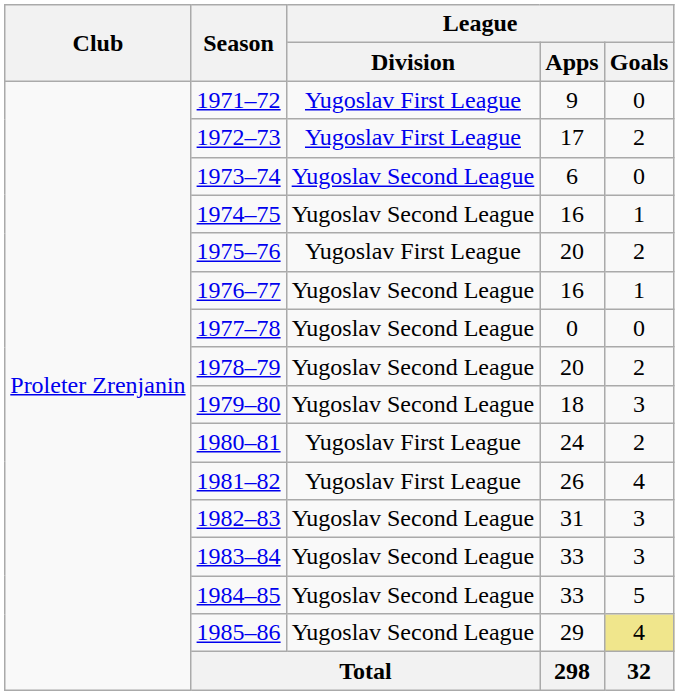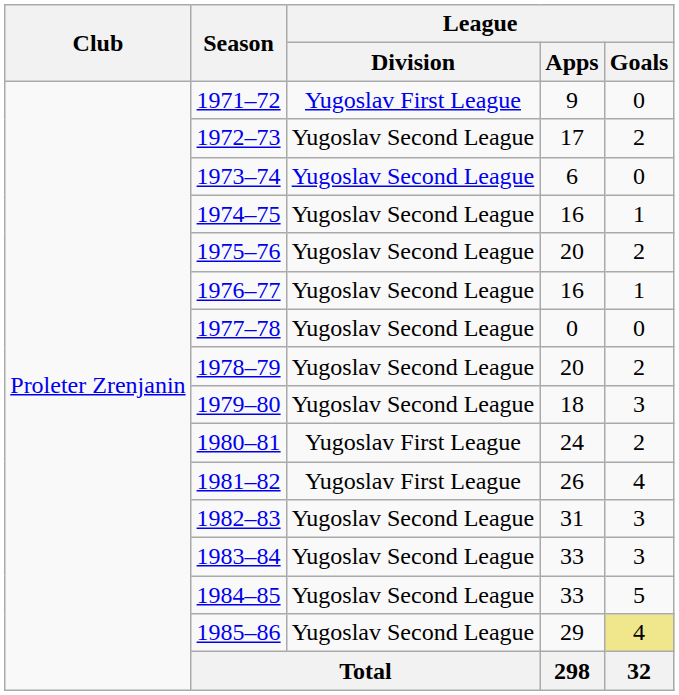1972–73 | League / Division: Yugoslav First League -> Yugoslav Second League
1975–76 | League / Division: Yugoslav First League -> Yugoslav Second League
